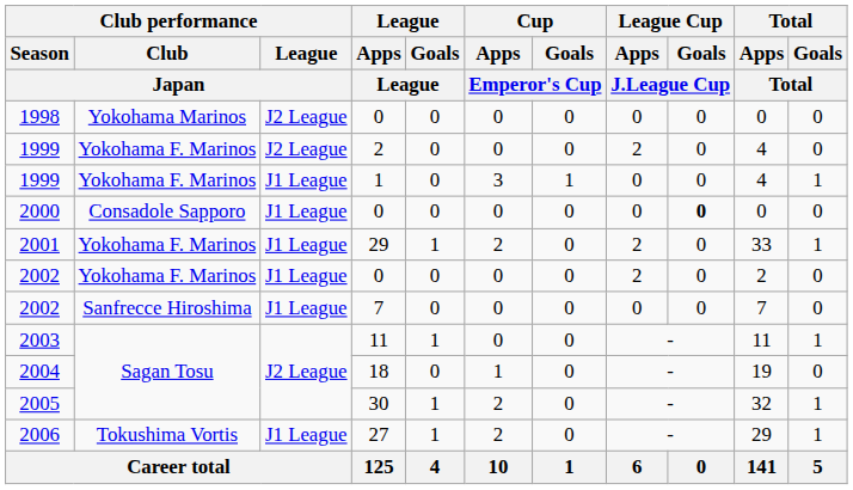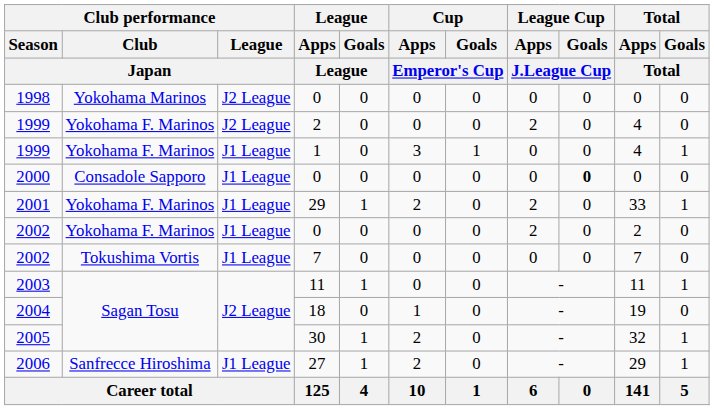2002 / 7 | Club performance / Club / Japan: Sanfrecce Hiroshima -> Tokushima Vortis
2006 | Club performance / Club / Japan: Tokushima Vortis -> Sanfrecce Hiroshima
